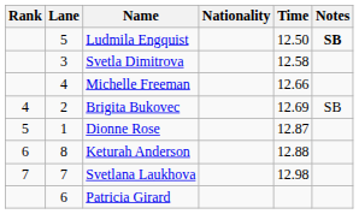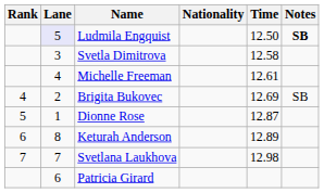Ludmila Engquist | Lane: no background -> lavender background
Michelle Freeman | Time: 12.66 -> 12.61
Keturah Anderson | Time: 12.88 -> 12.89
